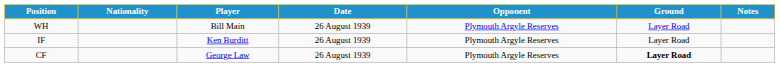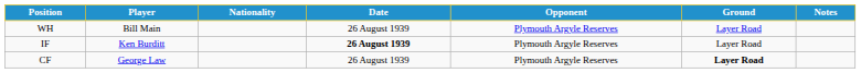columns swapped: Nationality <-> Player
IF | Date: normal -> bold
